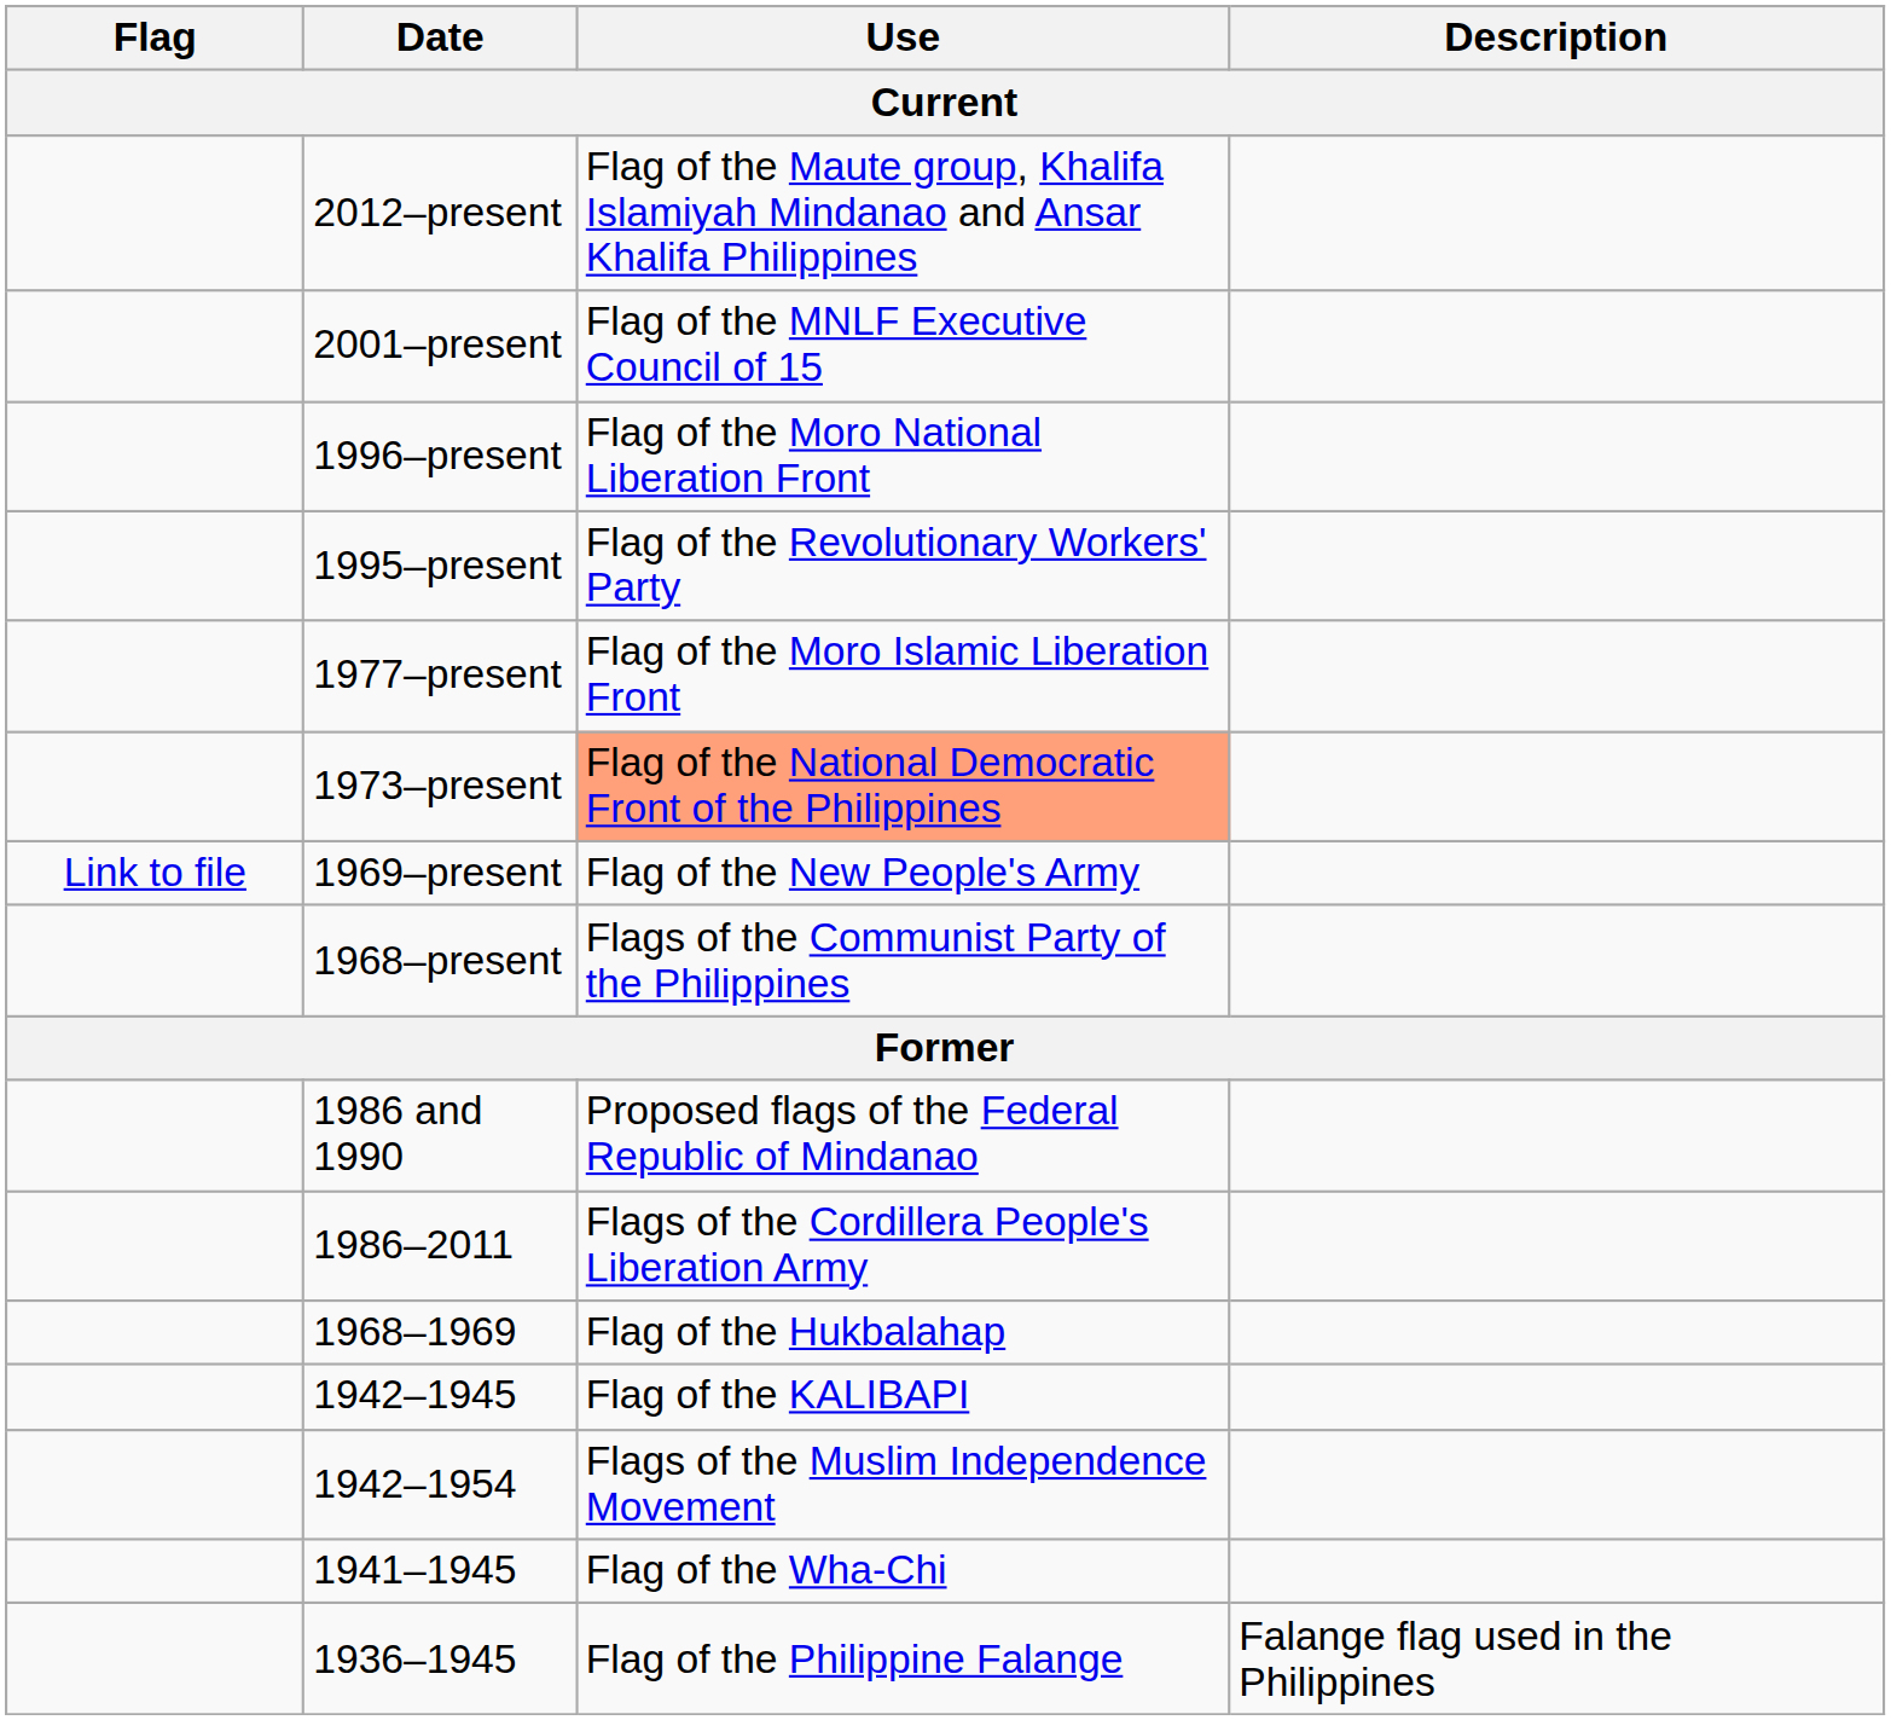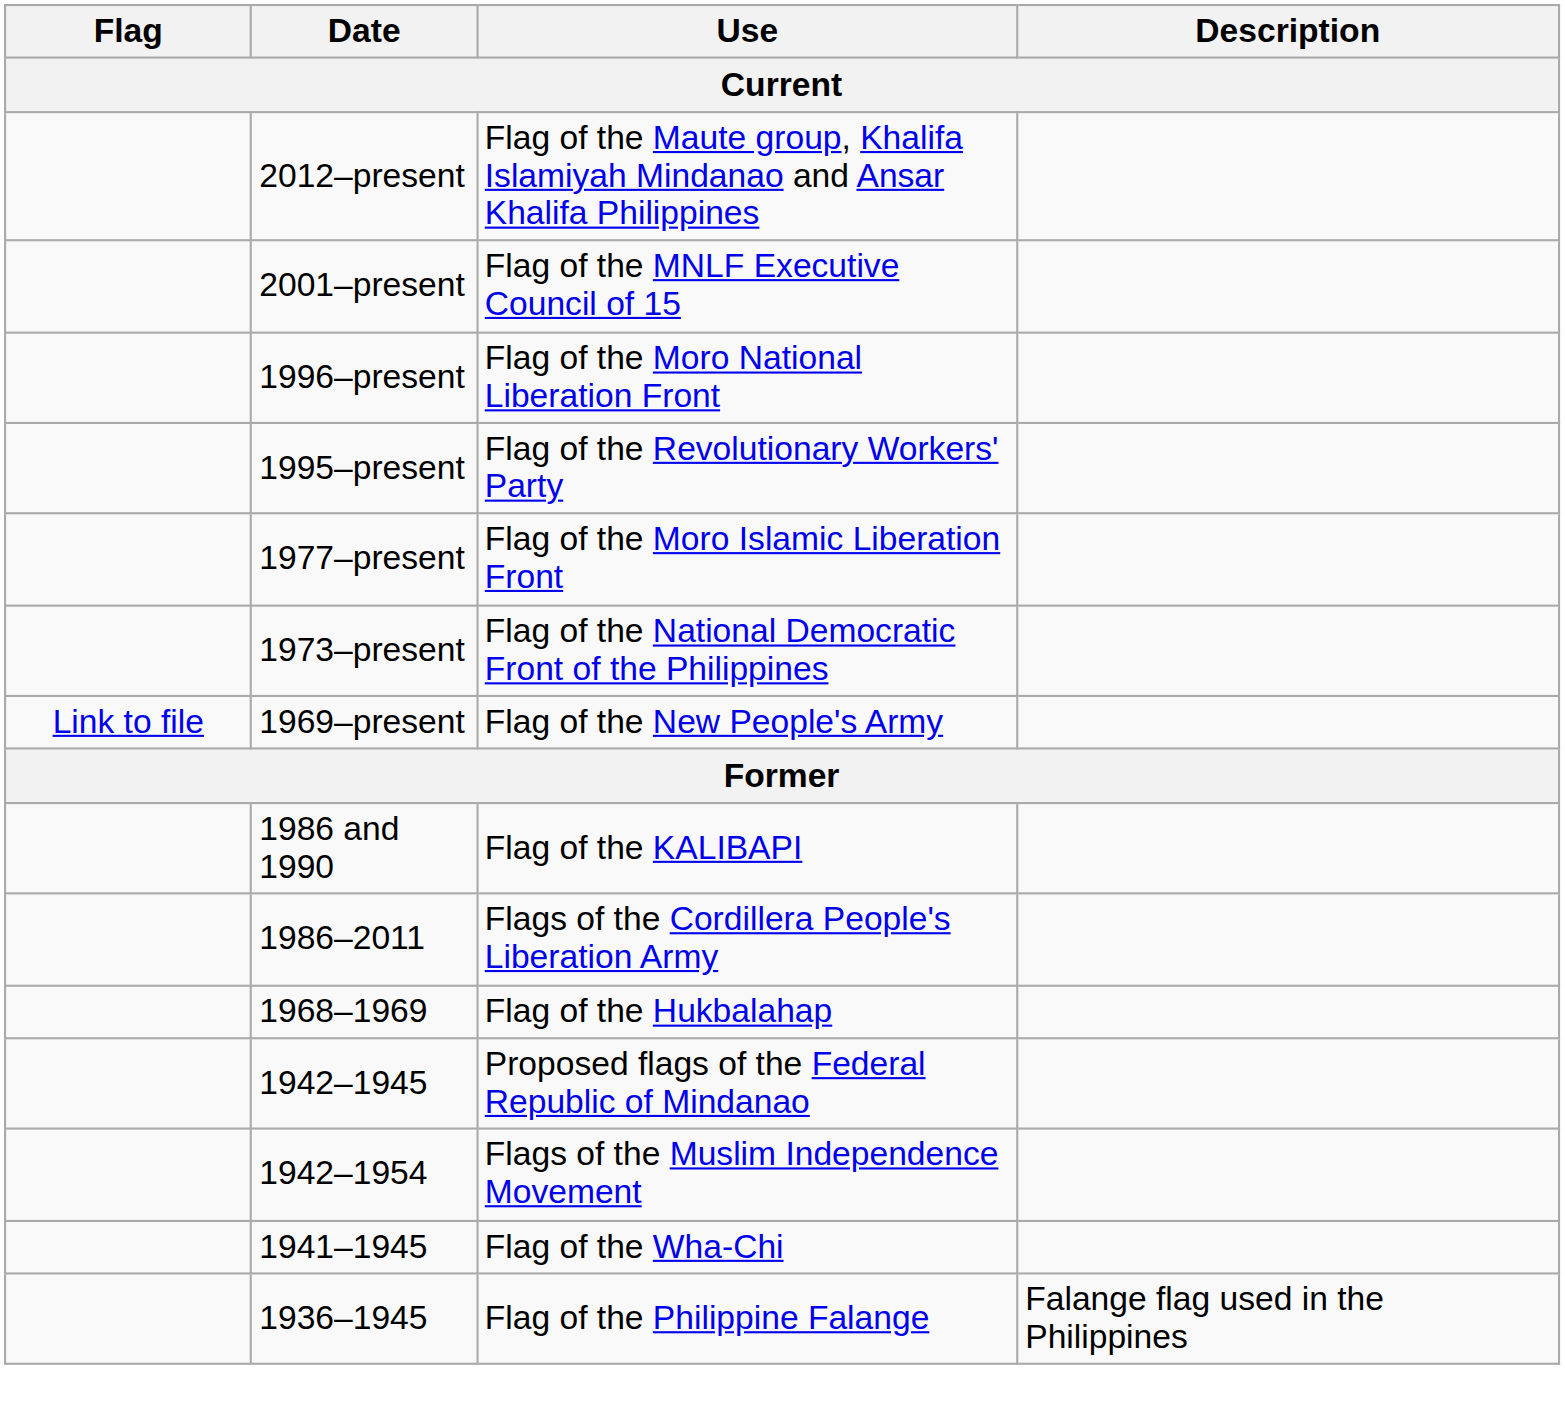1973–present | Use: lightsalmon background -> no background
- row: 1968–present | Flags of the Communist Party of the Philippines
1986 and 1990 | Use: Proposed flags of the Federal Republic of Mindanao -> Flag of the KALIBAPI
1942–1945 | Use: Flag of the KALIBAPI -> Proposed flags of the Federal Republic of Mindanao
